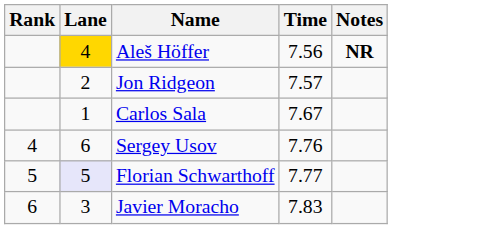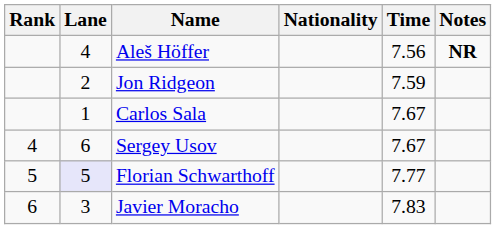+ column: Nationality
Aleš Höffer | Lane: gold background -> no background
Jon Ridgeon | Time: 7.57 -> 7.59
Sergey Usov | Time: 7.76 -> 7.67
